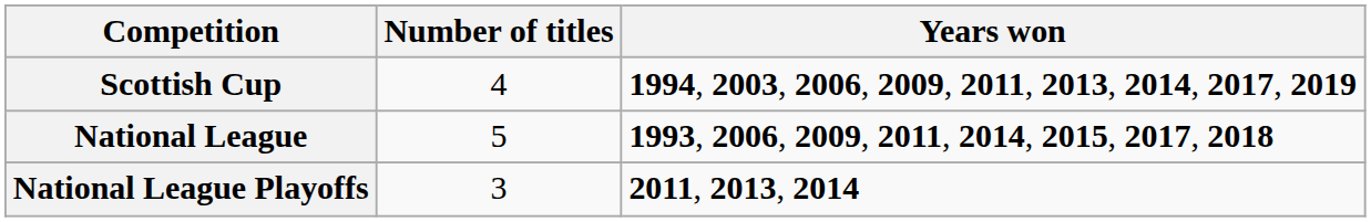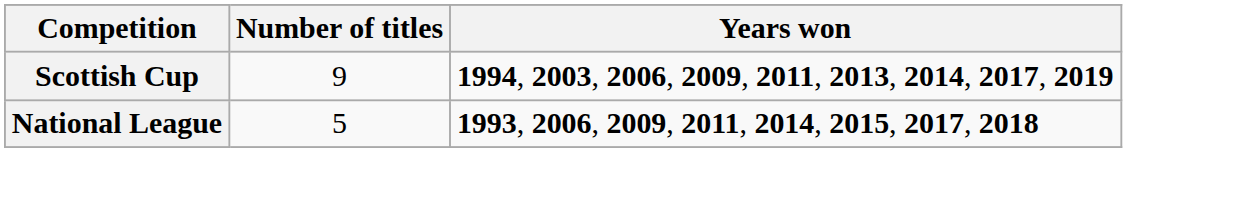Scottish Cup | Number of titles: 4 -> 9
- row: National League Playoffs | 3 | 2011, 2013, 2014
